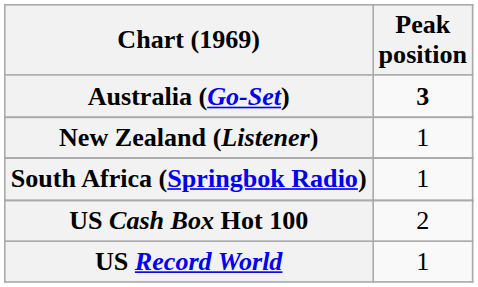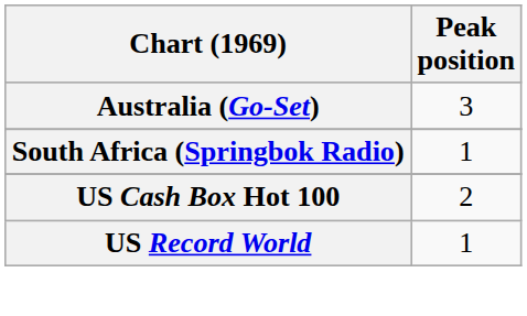Australia (Go-Set) | Peak position: bold -> normal
- row: New Zealand (Listener) | 1
